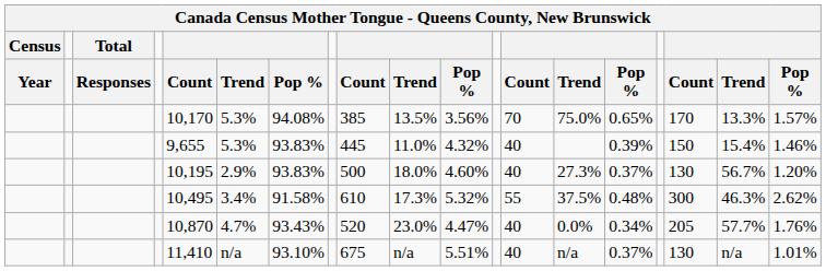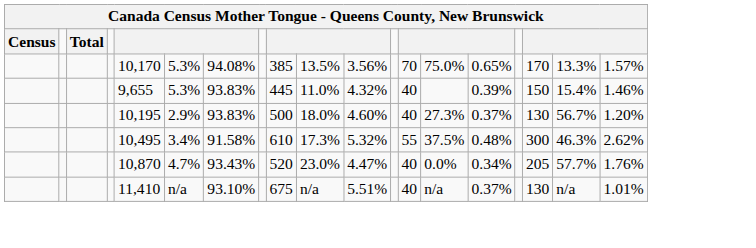- row: Year | Responses | Count | Trend | Pop % | Count | Trend | Pop % | Count | Trend | Pop % | Count | Trend | Pop %
